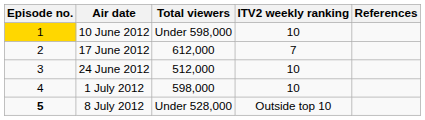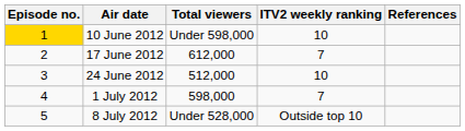1 July 2012 | ITV2 weekly ranking: 10 -> 7
8 July 2012 | Episode no.: bold -> normal
